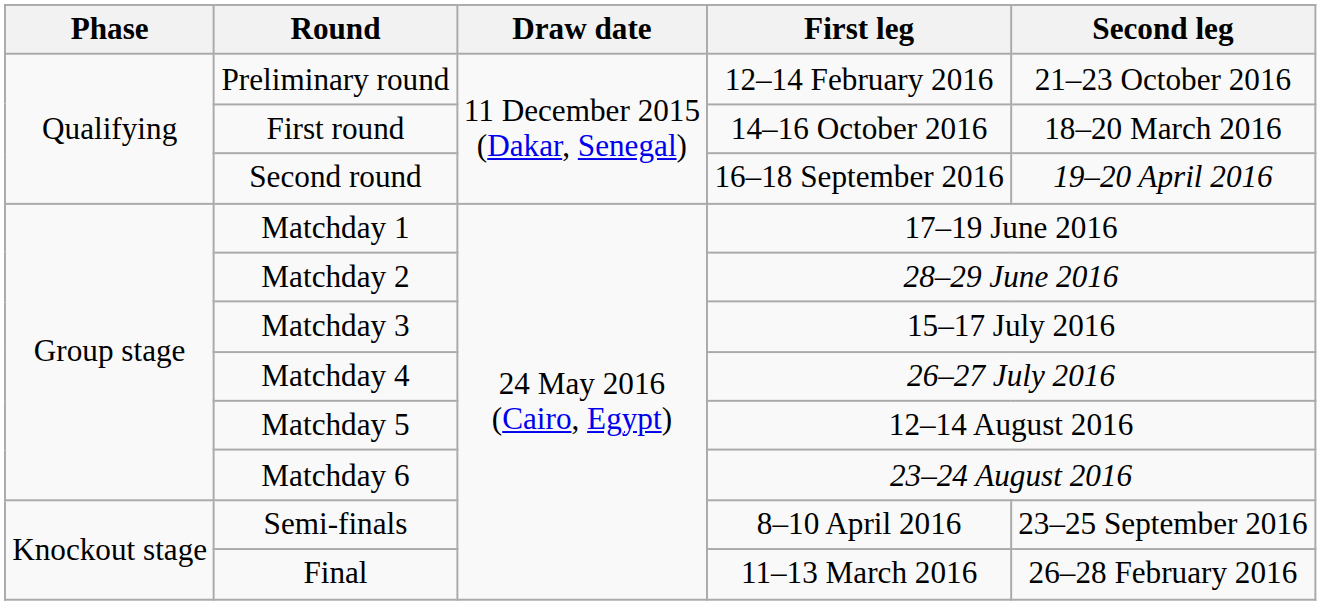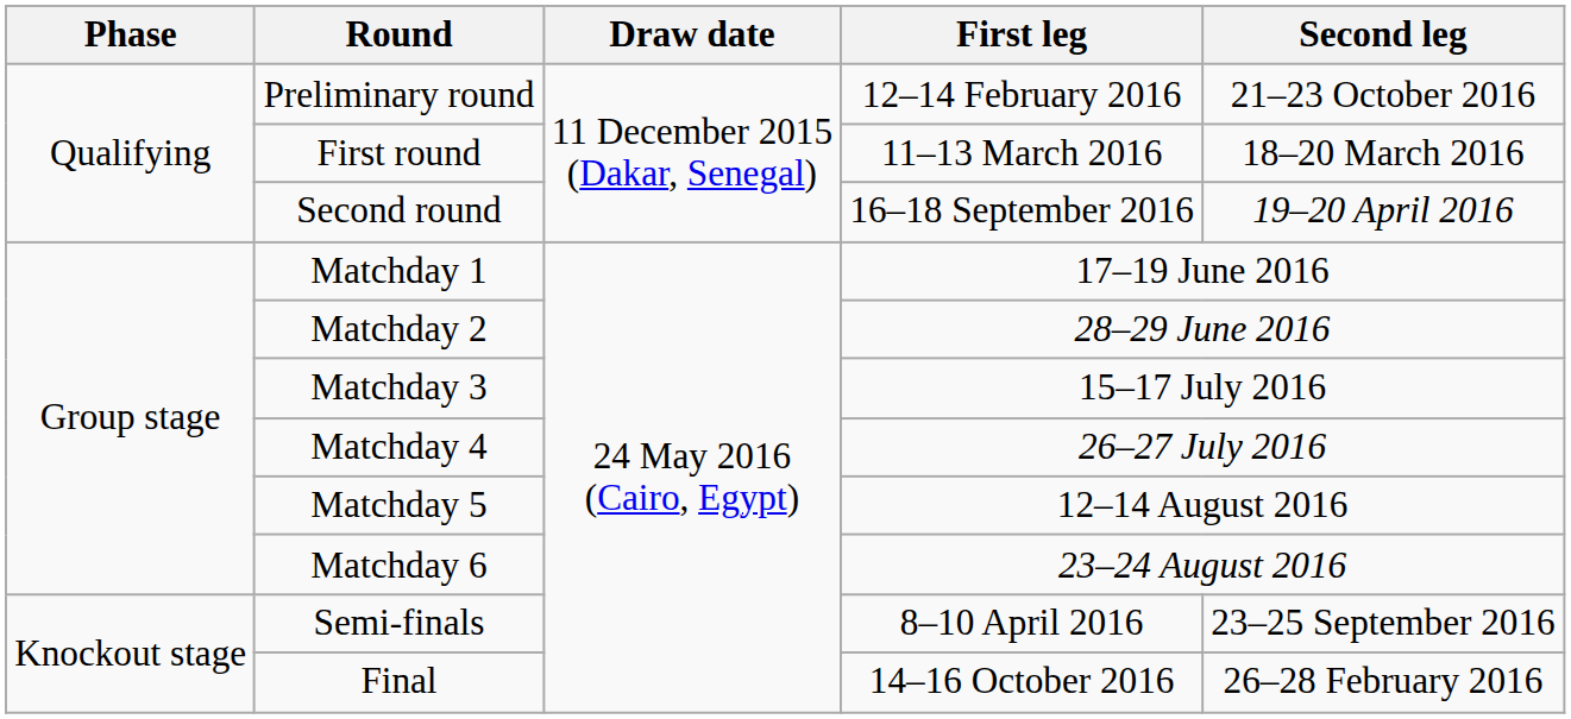First round | First leg: 14–16 October 2016 -> 11–13 March 2016
Final | First leg: 11–13 March 2016 -> 14–16 October 2016
